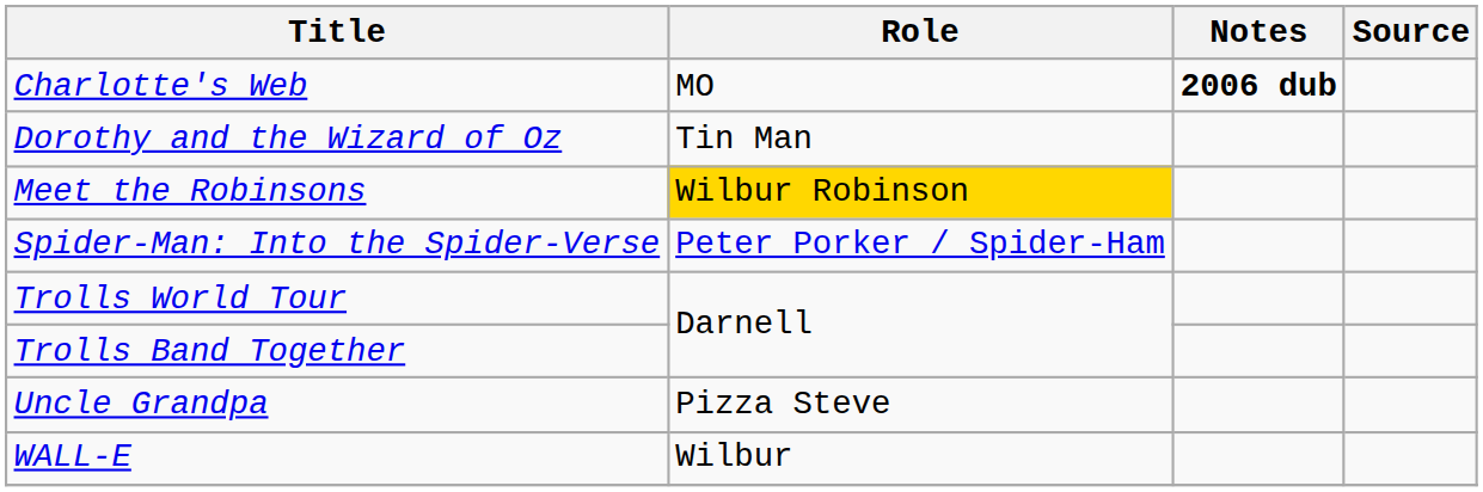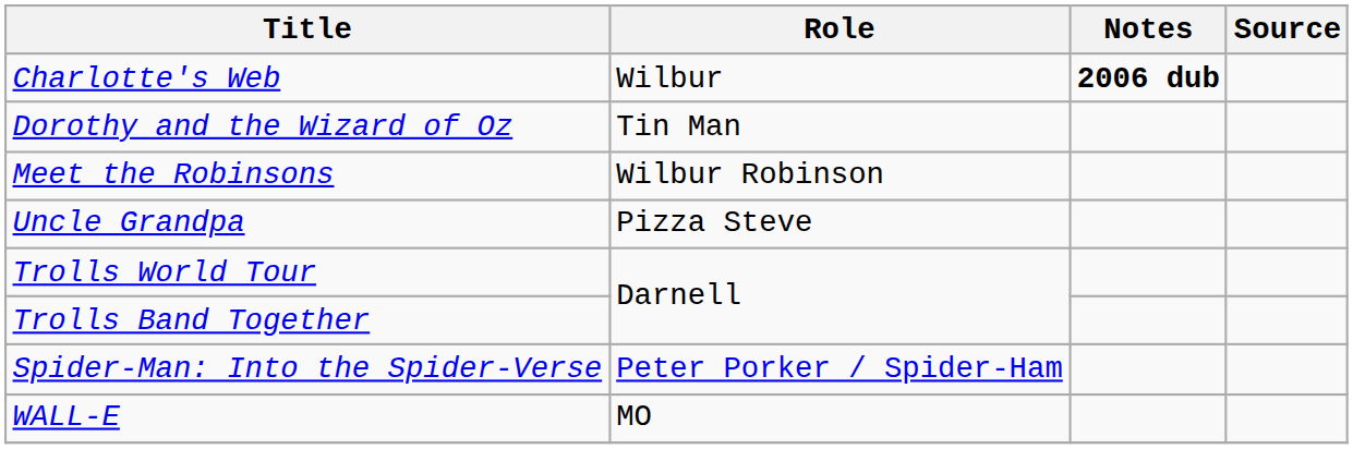Charlotte's Web | Role: MO -> Wilbur
Meet the Robinsons | Role: gold background -> no background
rows swapped: Spider-Man: Into the Spider-Verse <-> Uncle Grandpa
WALL-E | Role: Wilbur -> MO
